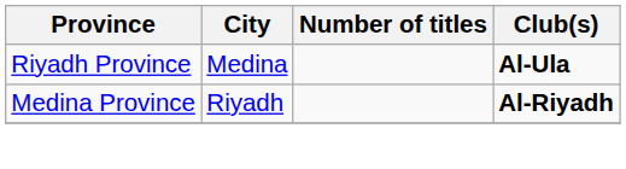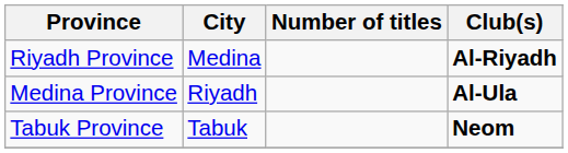Riyadh Province | Club(s): Al-Ula -> Al-Riyadh
Medina Province | Club(s): Al-Riyadh -> Al-Ula
+ row: Tabuk Province | Tabuk | Neom
